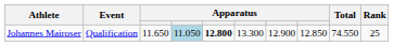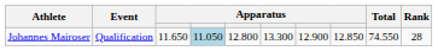Johannes Mairoser | column 5: bold -> normal
Johannes Mairoser | Rank: 25 -> 28
